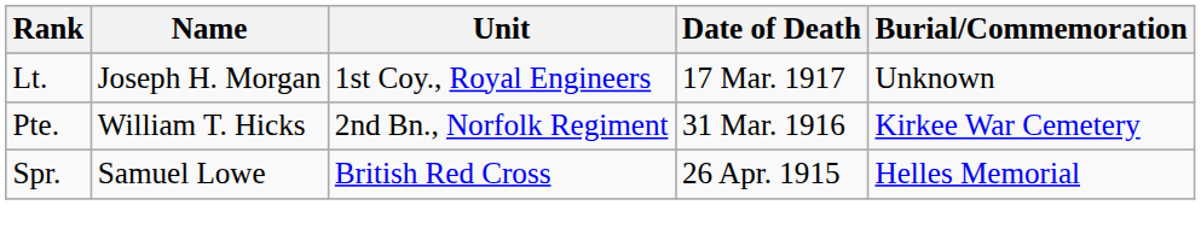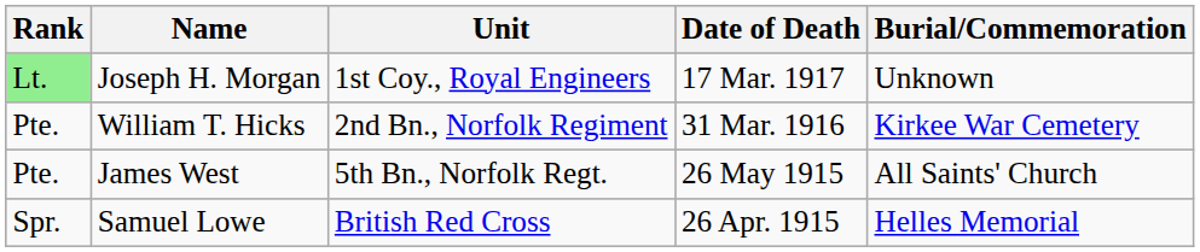Joseph H. Morgan | Rank: no background -> lightgreen background
+ row: Pte. | James West | 5th Bn., Norfolk Regt. | 26 May 1915 | All Saints' Church
